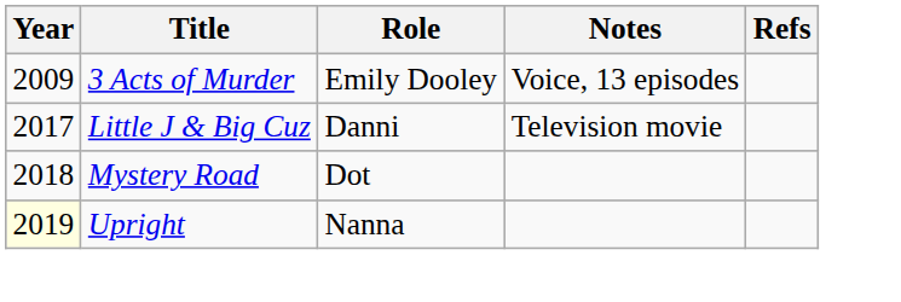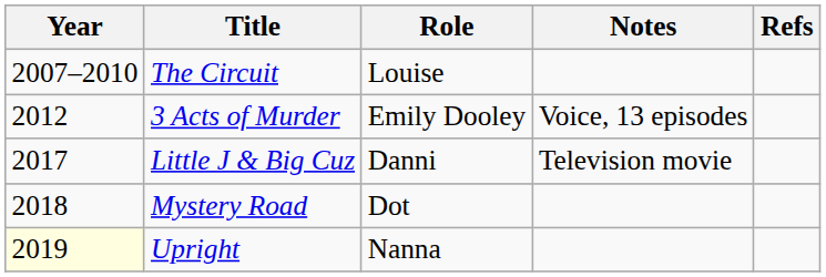+ row: 2007–2010 | The Circuit | Louise
3 Acts of Murder | Year: 2009 -> 2012
